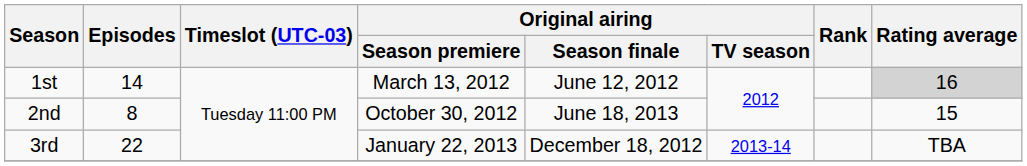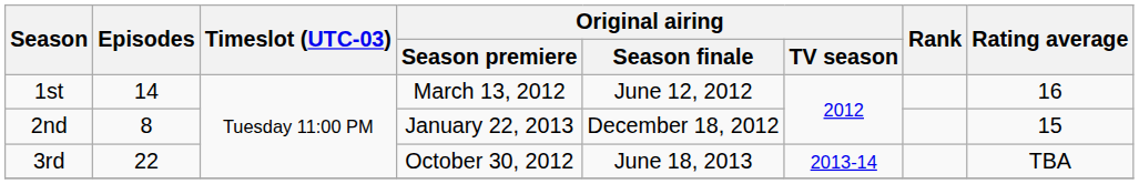1st | Rating average: lightgrey background -> no background
2nd | Original airing / Season premiere: October 30, 2012 -> January 22, 2013
2nd | Original airing / Season finale: June 18, 2013 -> December 18, 2012
3rd | Original airing / Season premiere: January 22, 2013 -> October 30, 2012
3rd | Original airing / Season finale: December 18, 2012 -> June 18, 2013
